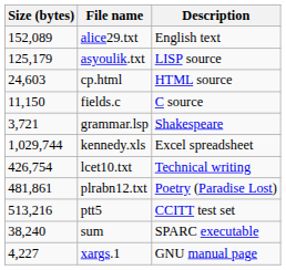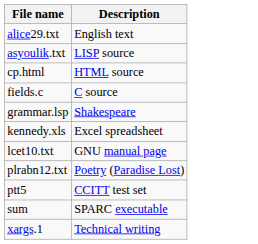- column: Size (bytes) | 152,089 | 125,179 | 24,603 | 11,150 | 3,721 | 1,029,744 | 426,754 | 481,861 | 513,216 | 38,240 | 4,227
lcet10.txt | Description: Technical writing -> GNU manual page
xargs.1 | Description: GNU manual page -> Technical writing
